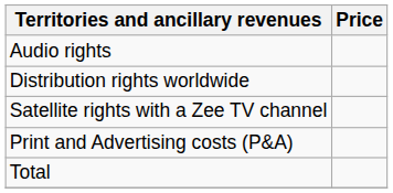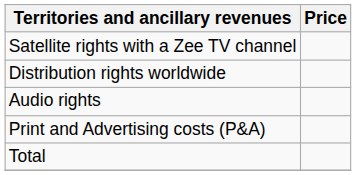rows swapped: Satellite rights with a Zee TV channel <-> Audio rights
